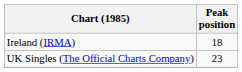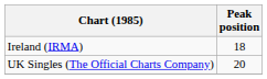UK Singles (The Official Charts Company) | Peak position: 23 -> 20
